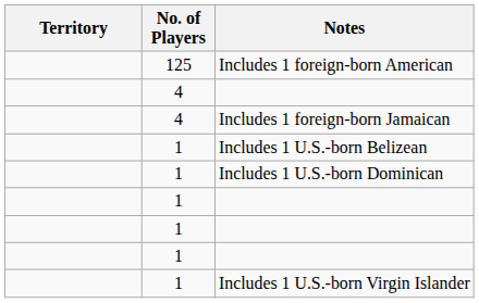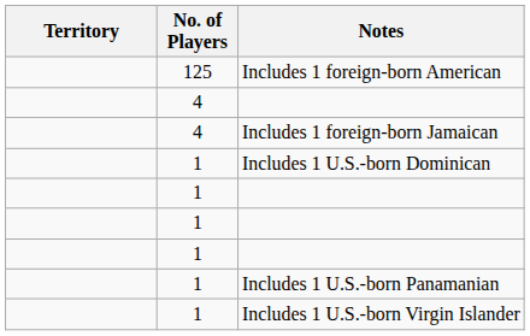- row: 1 | Includes 1 U.S.-born Belizean
+ row: 1 | Includes 1 U.S.-born Panamanian
